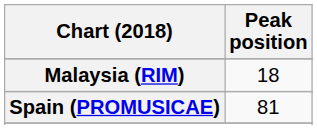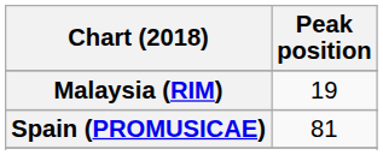Malaysia (RIM) | Peak position: 18 -> 19
